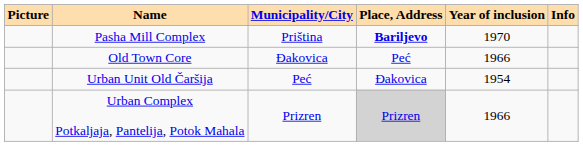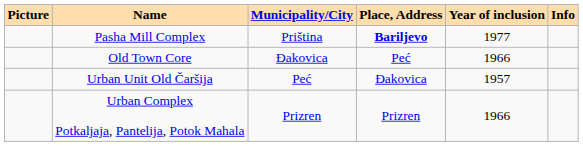Pasha Mill Complex | Year of inclusion: 1970 -> 1977
Urban Unit Old Čaršija | Year of inclusion: 1954 -> 1957
Urban Complex Potkaljaja, Pantelija, Potok Mahala | Place, Address: lightgrey background -> no background
